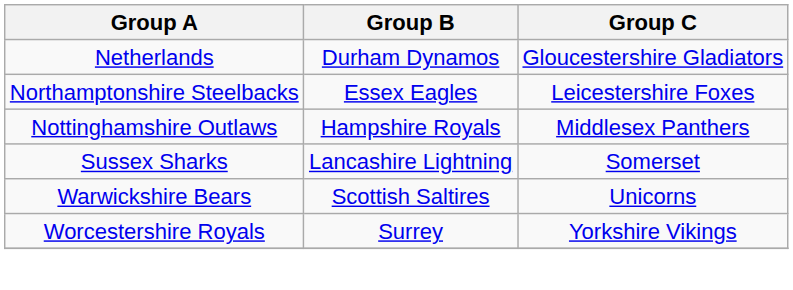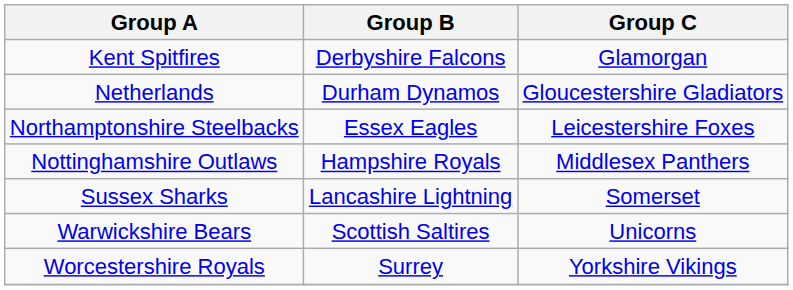+ row: Kent Spitfires | Derbyshire Falcons | Glamorgan
